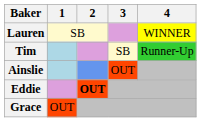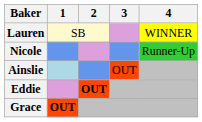+ row: Nicole | Runner-Up
- row: Tim | SB | Runner-Up
Grace | 1: normal -> bold
